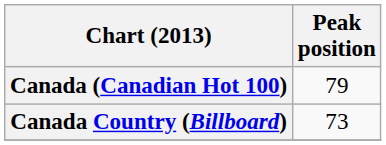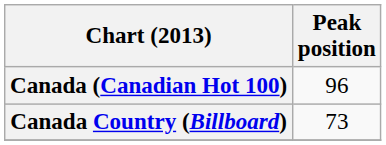Canada (Canadian Hot 100) | Peak position: 79 -> 96
